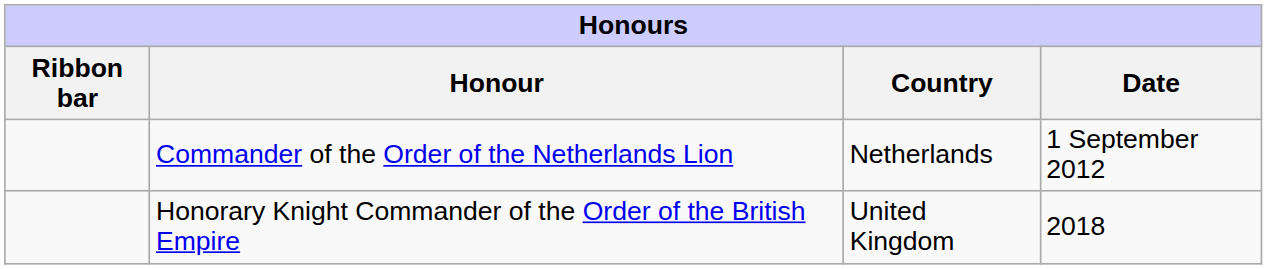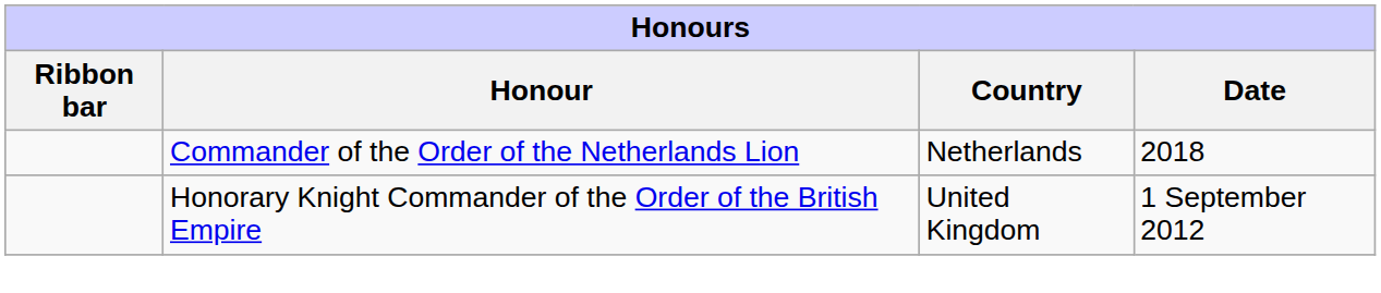Commander of the Order of the Netherlands Lion | Date: 1 September 2012 -> 2018
Honorary Knight Commander of the Order of the British Empire | Date: 2018 -> 1 September 2012
